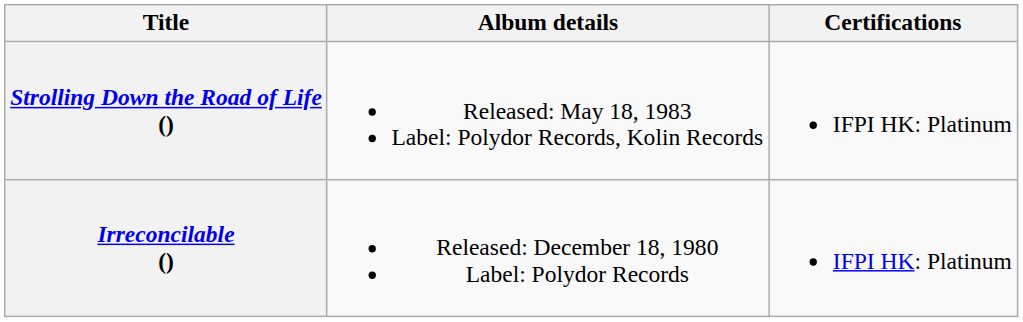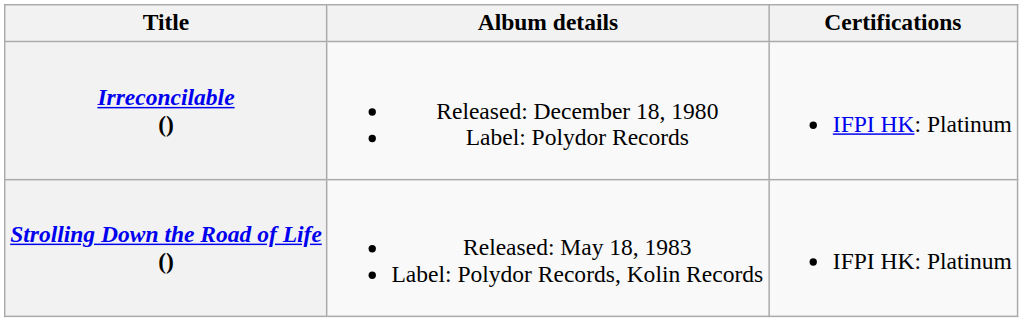rows swapped: Irreconcilable () <-> Strolling Down the Road of Life ()
